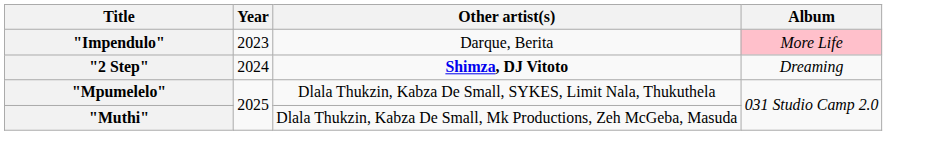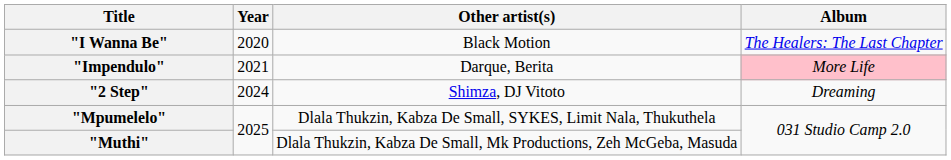+ row: "I Wanna Be" | 2020 | Black Motion | The Healers: The Last Chapter
"Impendulo" | Year: 2023 -> 2021
"2 Step" | Other artist(s): bold -> normal
